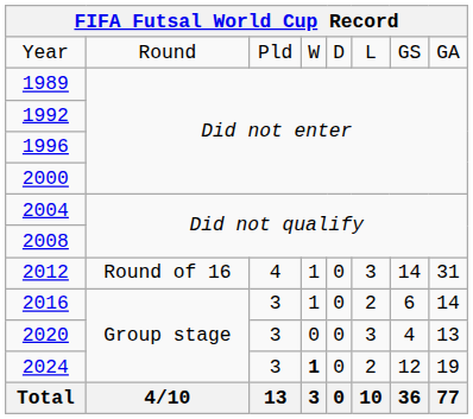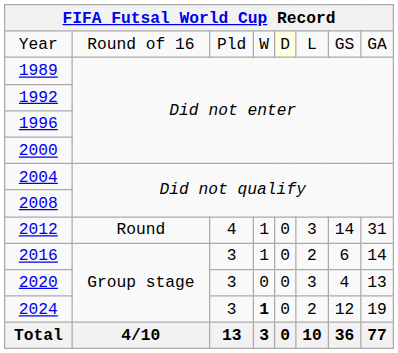Year | column 2: Round -> Round of 16
Year | column 5: no background -> lightyellow background
2012 | column 2: Round of 16 -> Round
